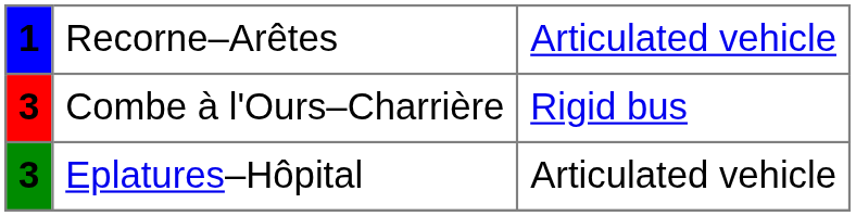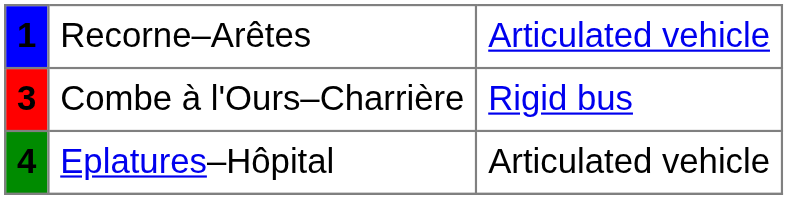Eplatures–Hôpital | column 1: 3 -> 4
